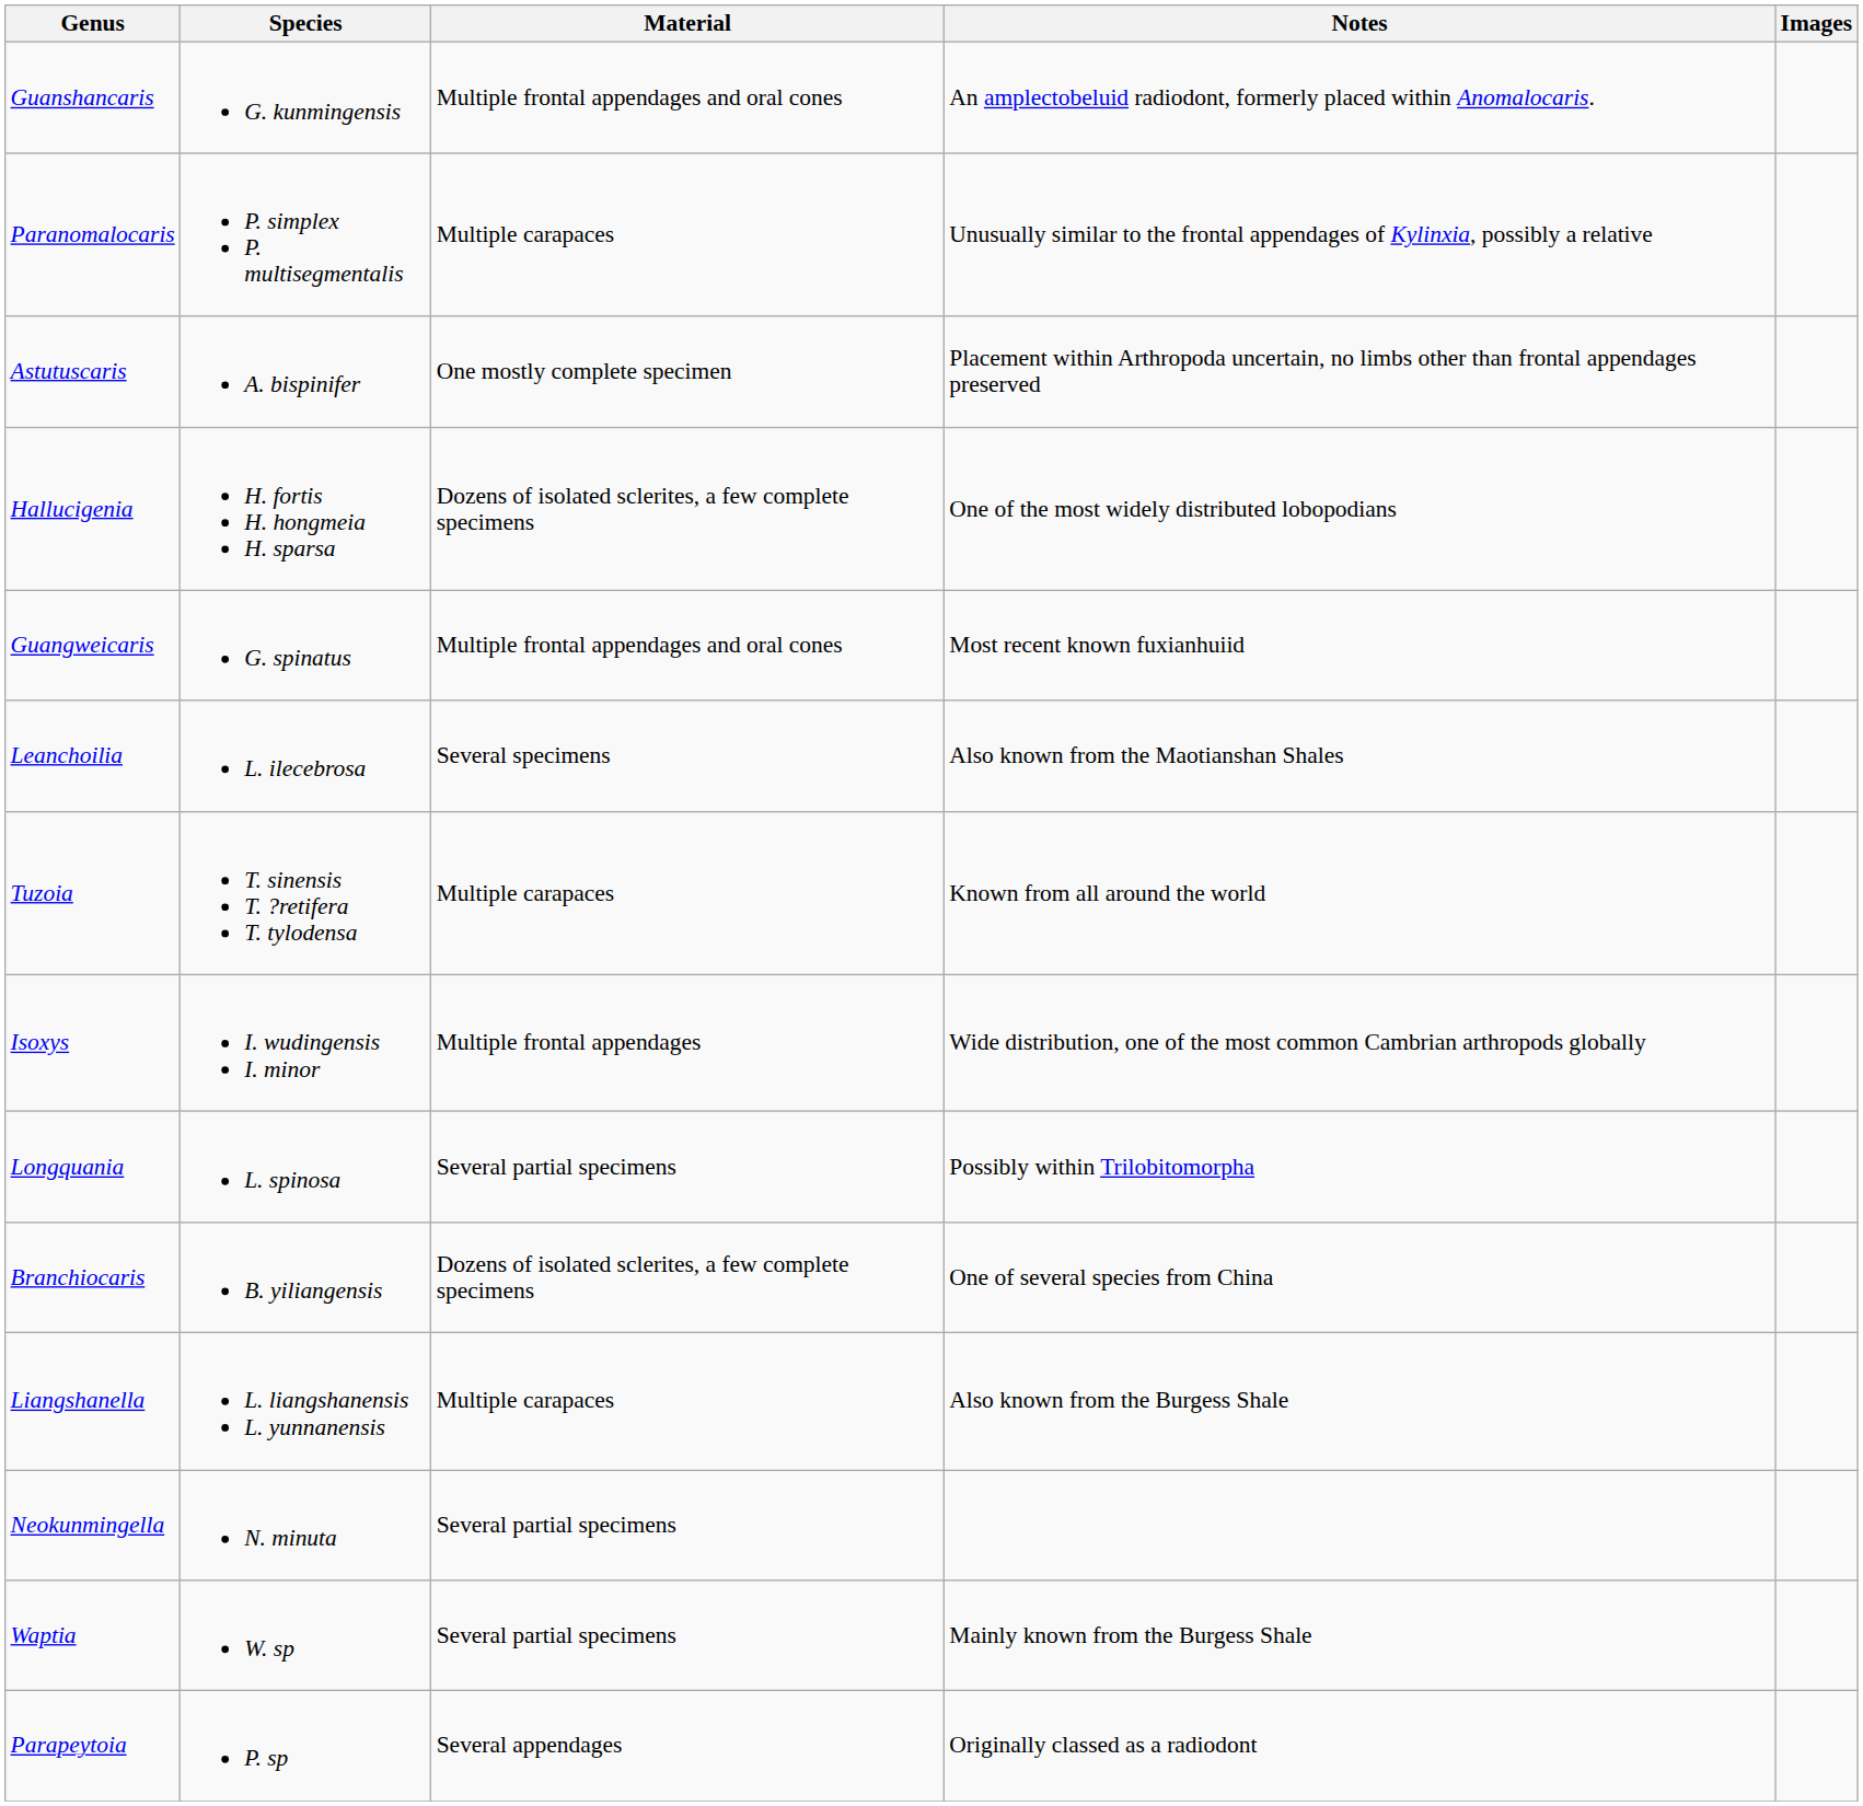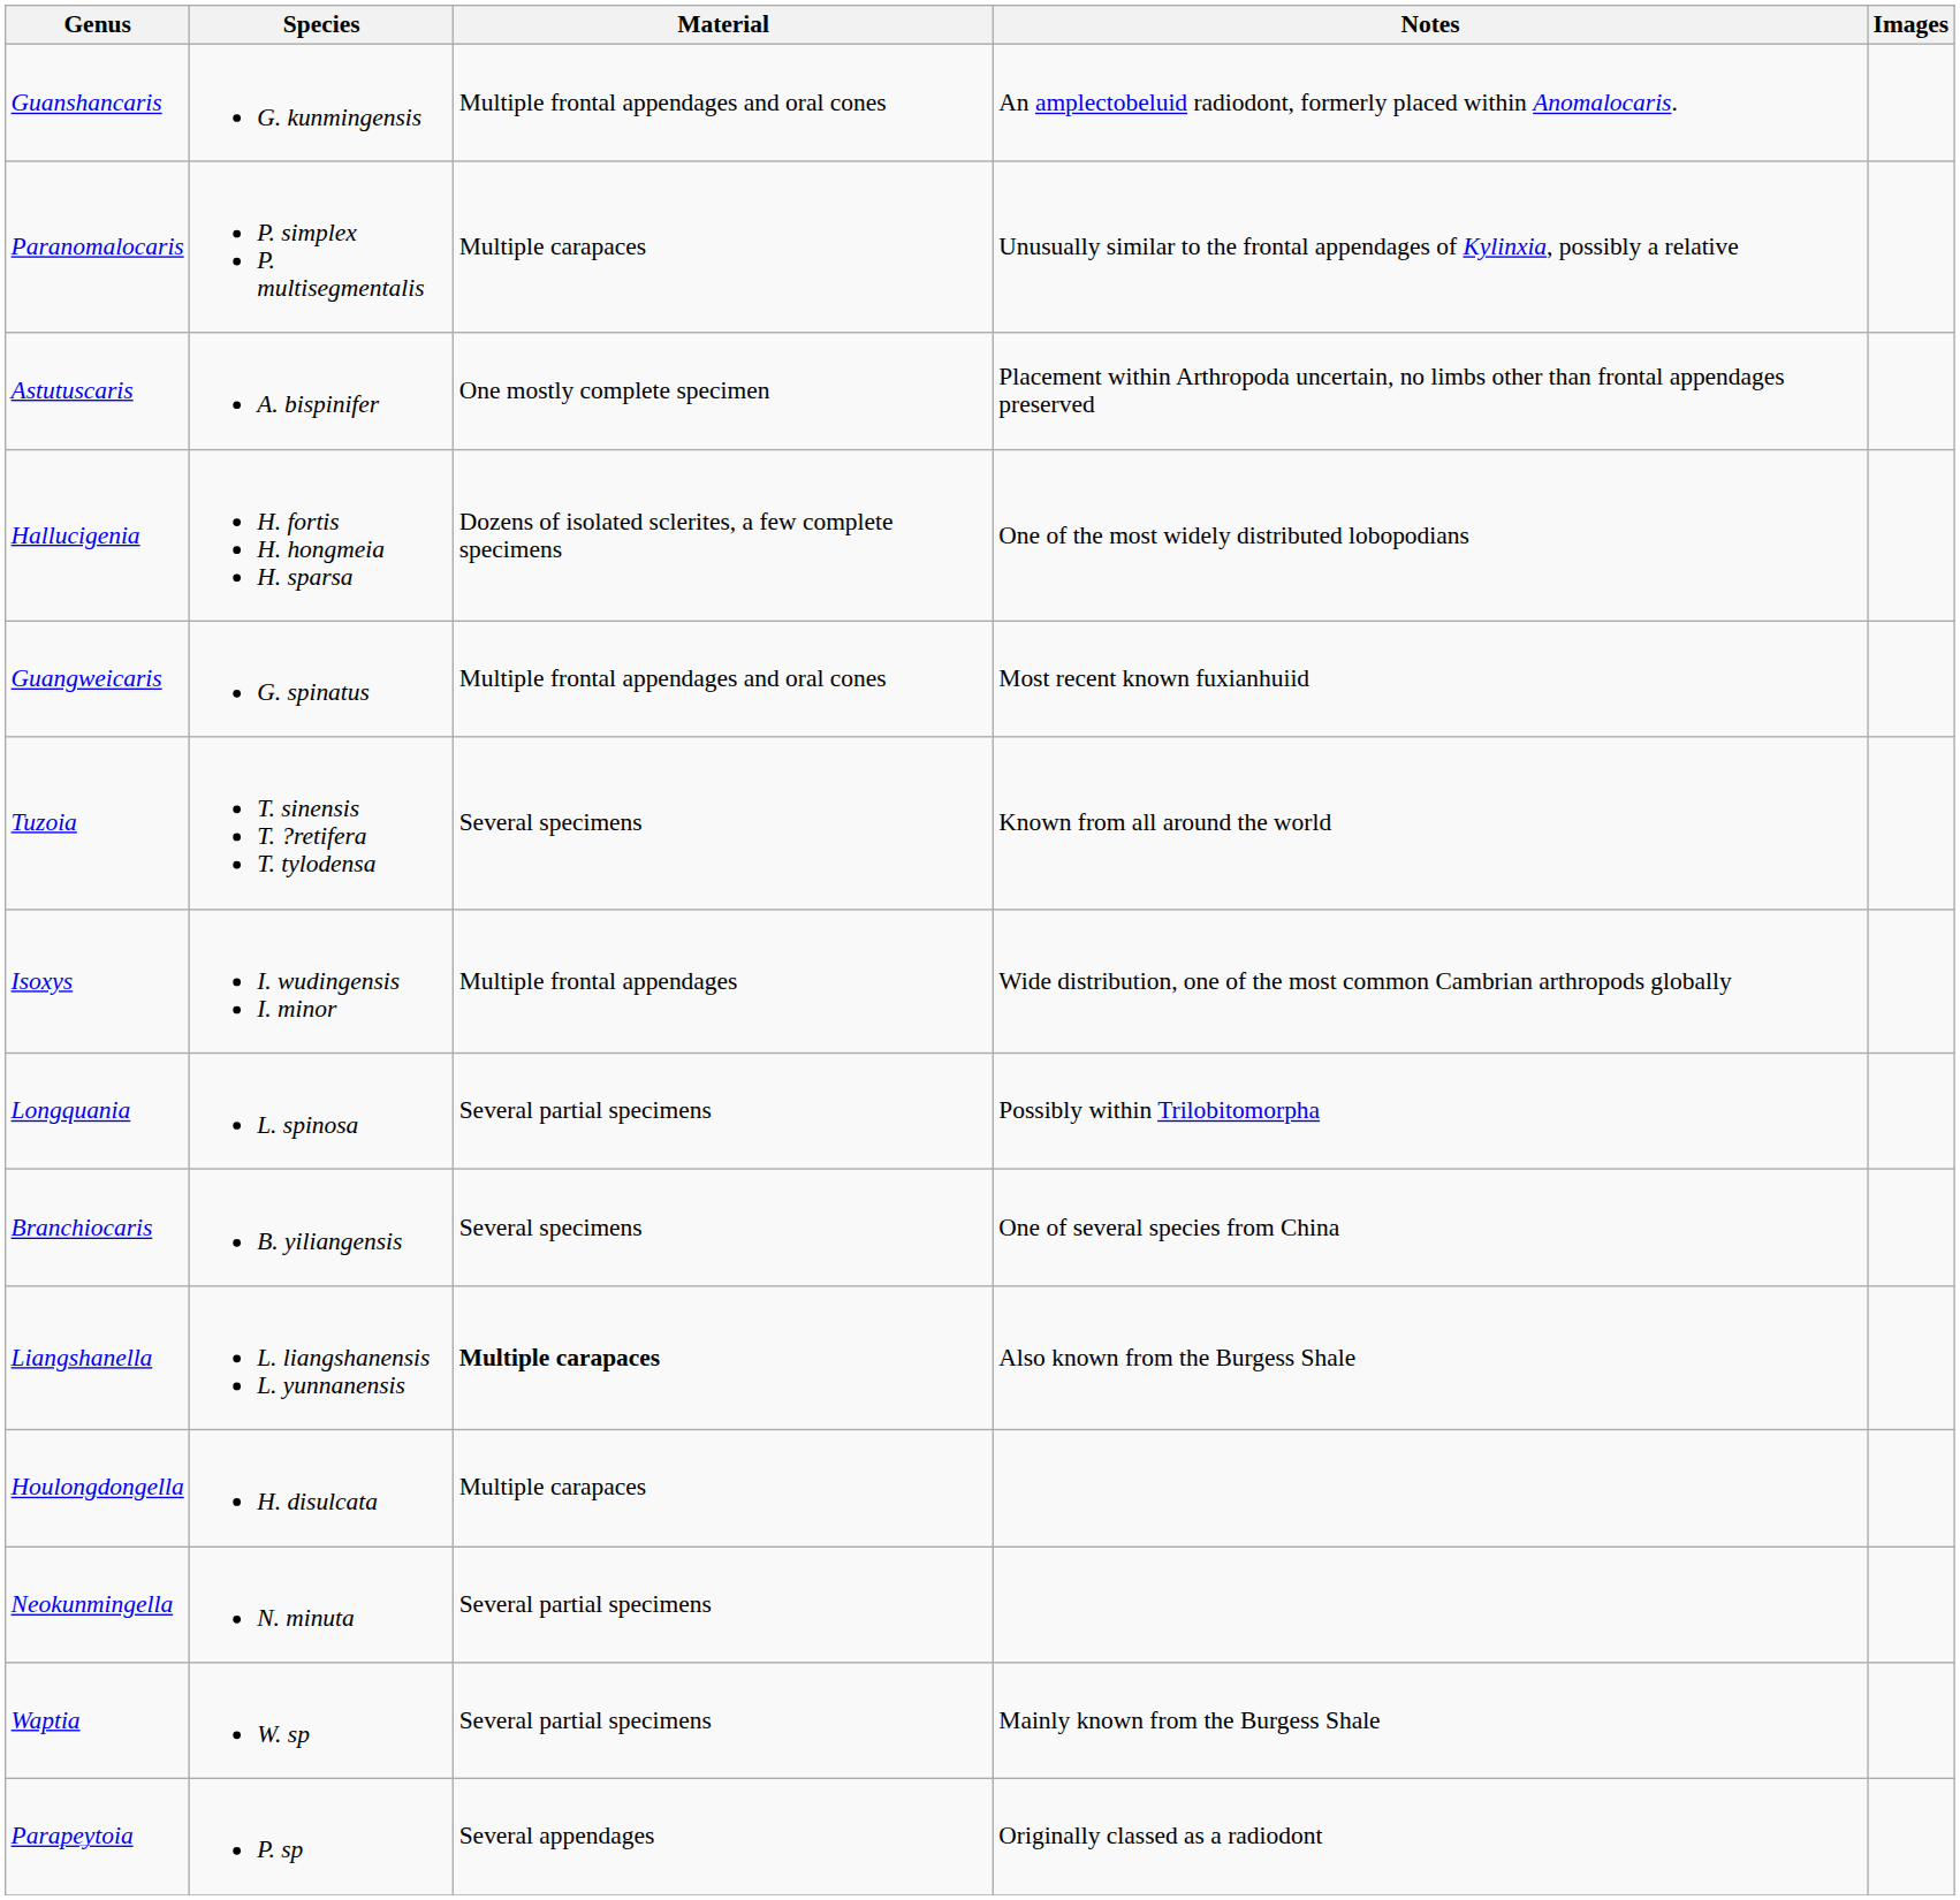- row: Leanchoilia | L. ilecebrosa | Several specimens | Also known from the Maotianshan Shales
Tuzoia | Material: Multiple carapaces -> Several specimens
Branchiocaris | Material: Dozens of isolated sclerites, a few complete specimens -> Several specimens
Liangshanella | Material: normal -> bold
+ row: Houlongdongella | H. disulcata | Multiple carapaces
